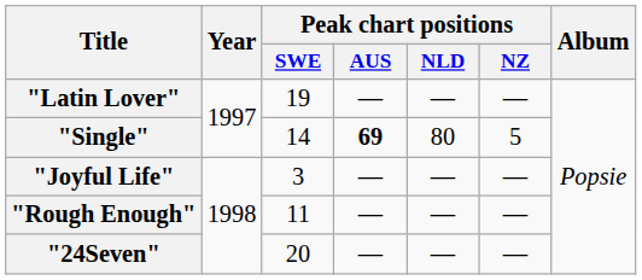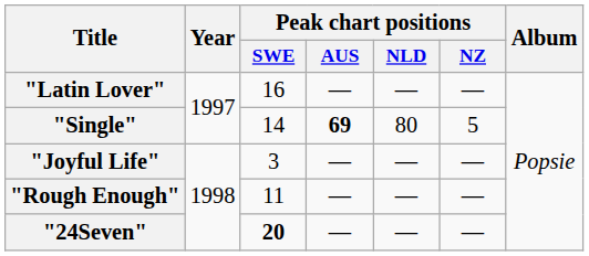"Latin Lover" | Peak chart positions / SWE: 19 -> 16
"24Seven" | Peak chart positions / SWE: normal -> bold
